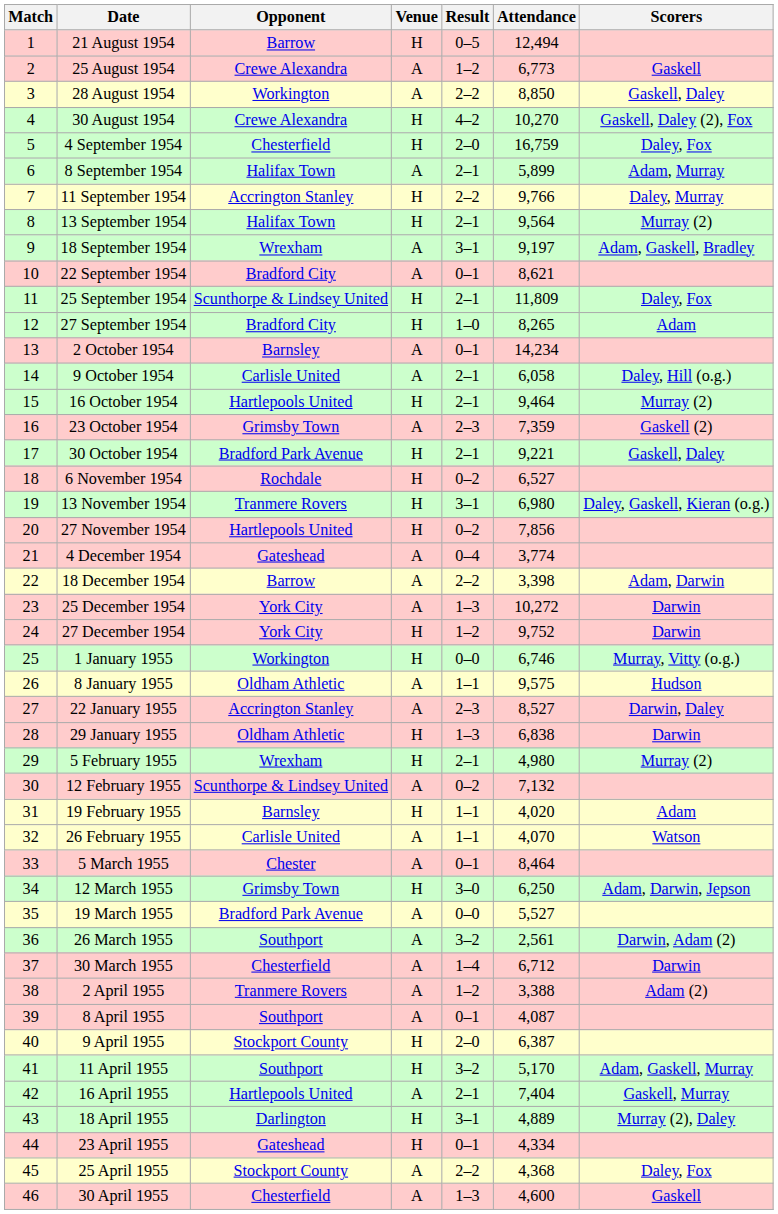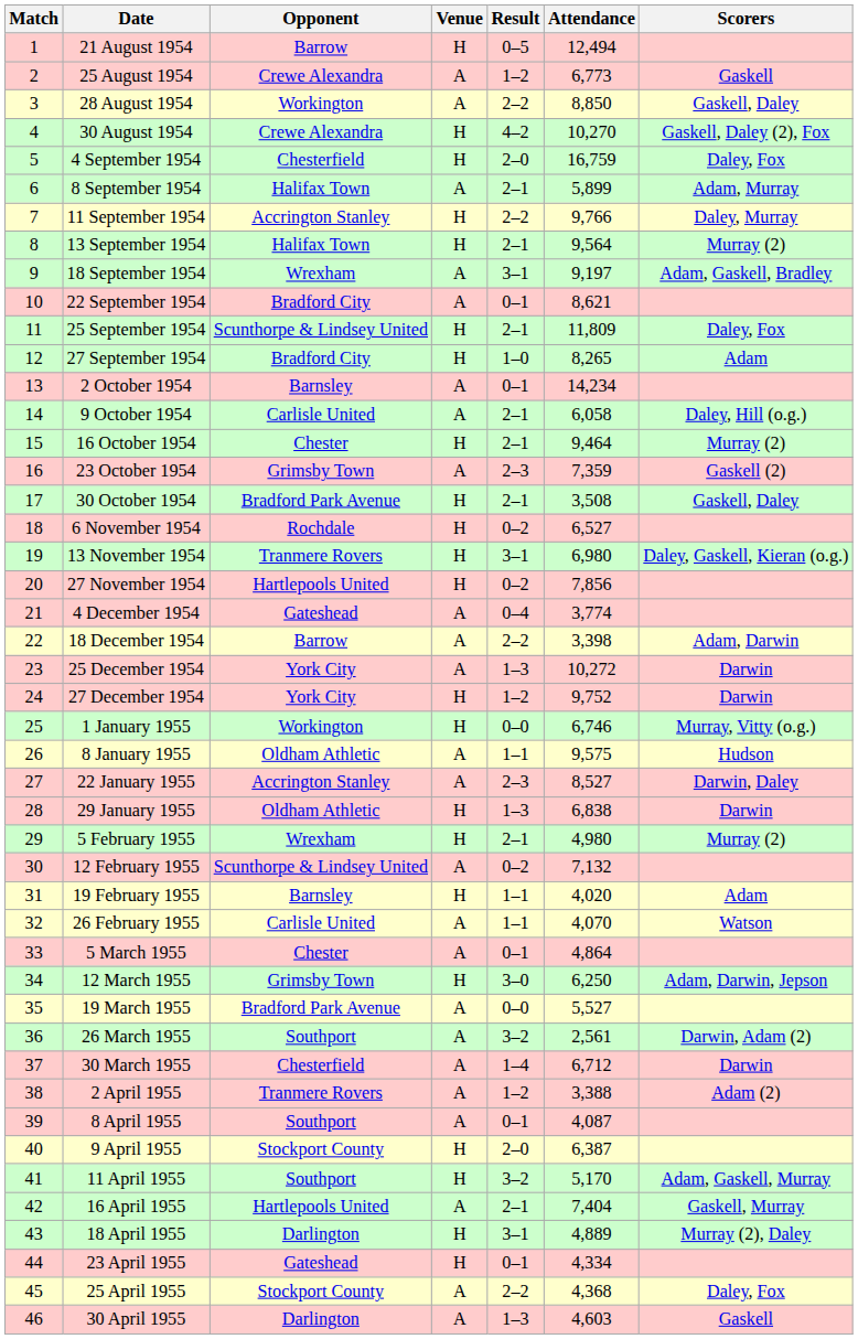16 October 1954 | Opponent: Hartlepools United -> Chester
30 October 1954 | Attendance: 9,221 -> 3,508
5 March 1955 | Attendance: 8,464 -> 4,864
30 April 1955 | Opponent: Chesterfield -> Darlington
30 April 1955 | Attendance: 4,600 -> 4,603
